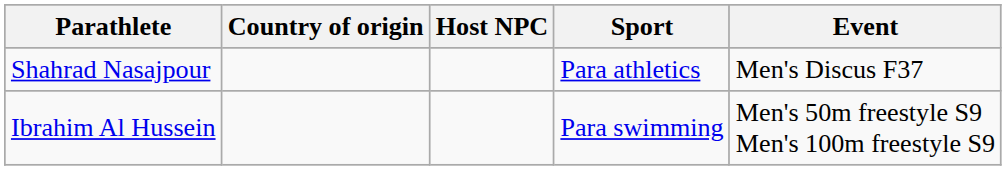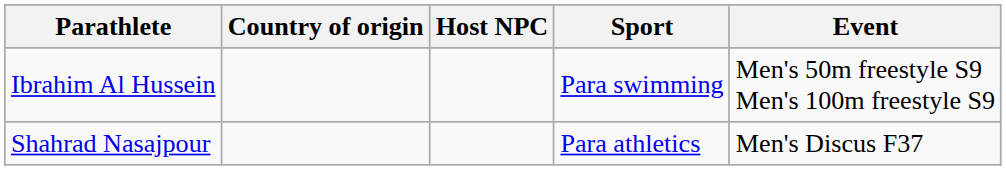rows swapped: Shahrad Nasajpour <-> Ibrahim Al Hussein
